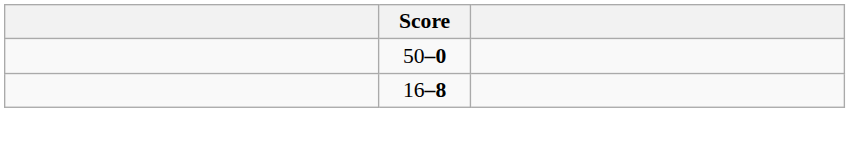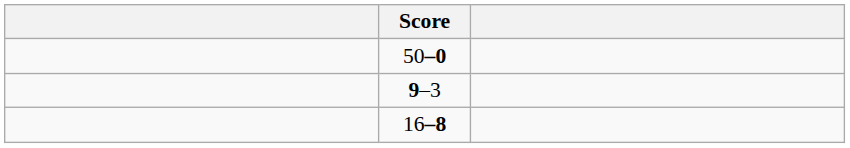+ row: 9–3
